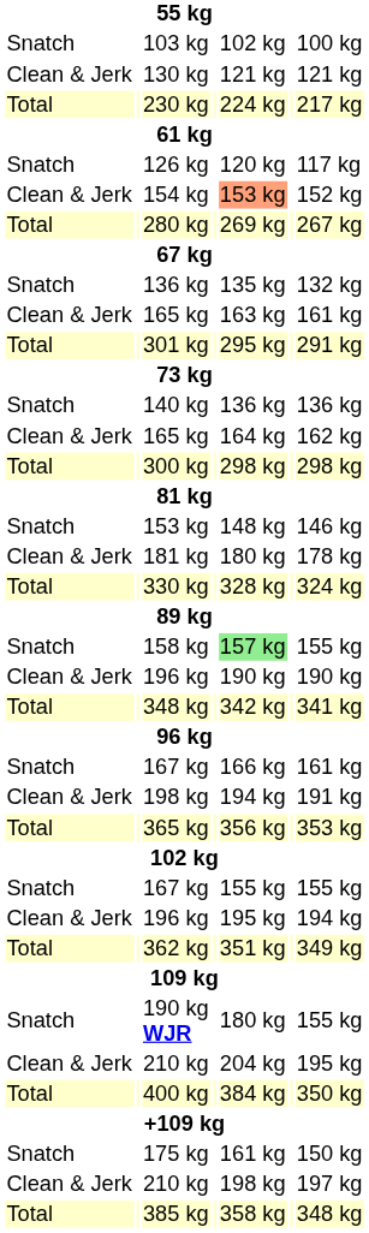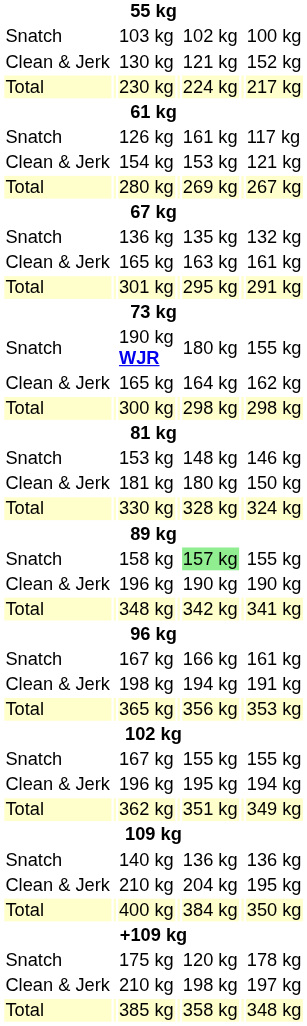130 kg | column 7: 121 kg -> 152 kg
126 kg | column 5: 120 kg -> 161 kg
154 kg | column 5: lightsalmon background -> no background
154 kg | column 7: 152 kg -> 121 kg
rows swapped: 140 kg <-> 190 kg WJR
181 kg | column 7: 178 kg -> 150 kg
175 kg | column 5: 161 kg -> 120 kg
175 kg | column 7: 150 kg -> 178 kg
